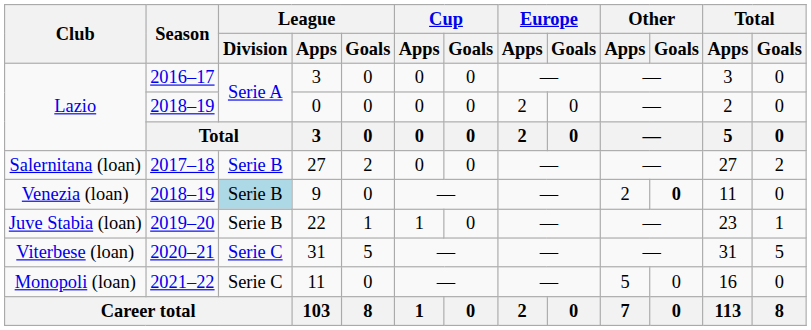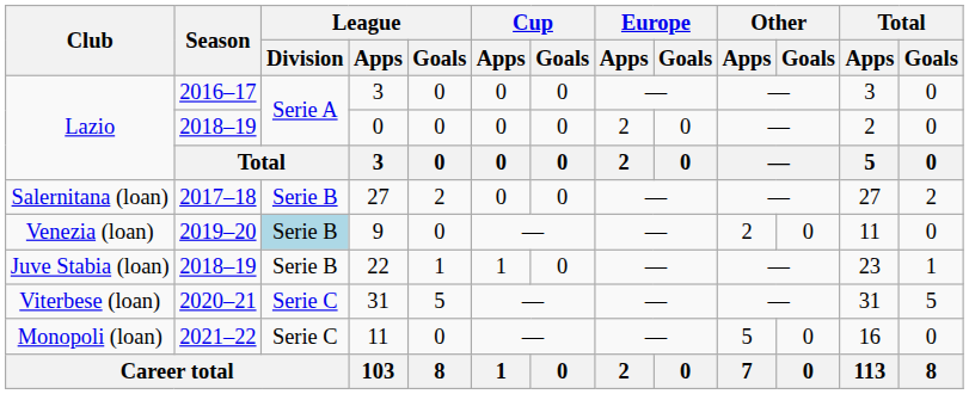9 | Season: 2018–19 -> 2019–20
9 | Other / Goals: bold -> normal
22 | Season: 2019–20 -> 2018–19
